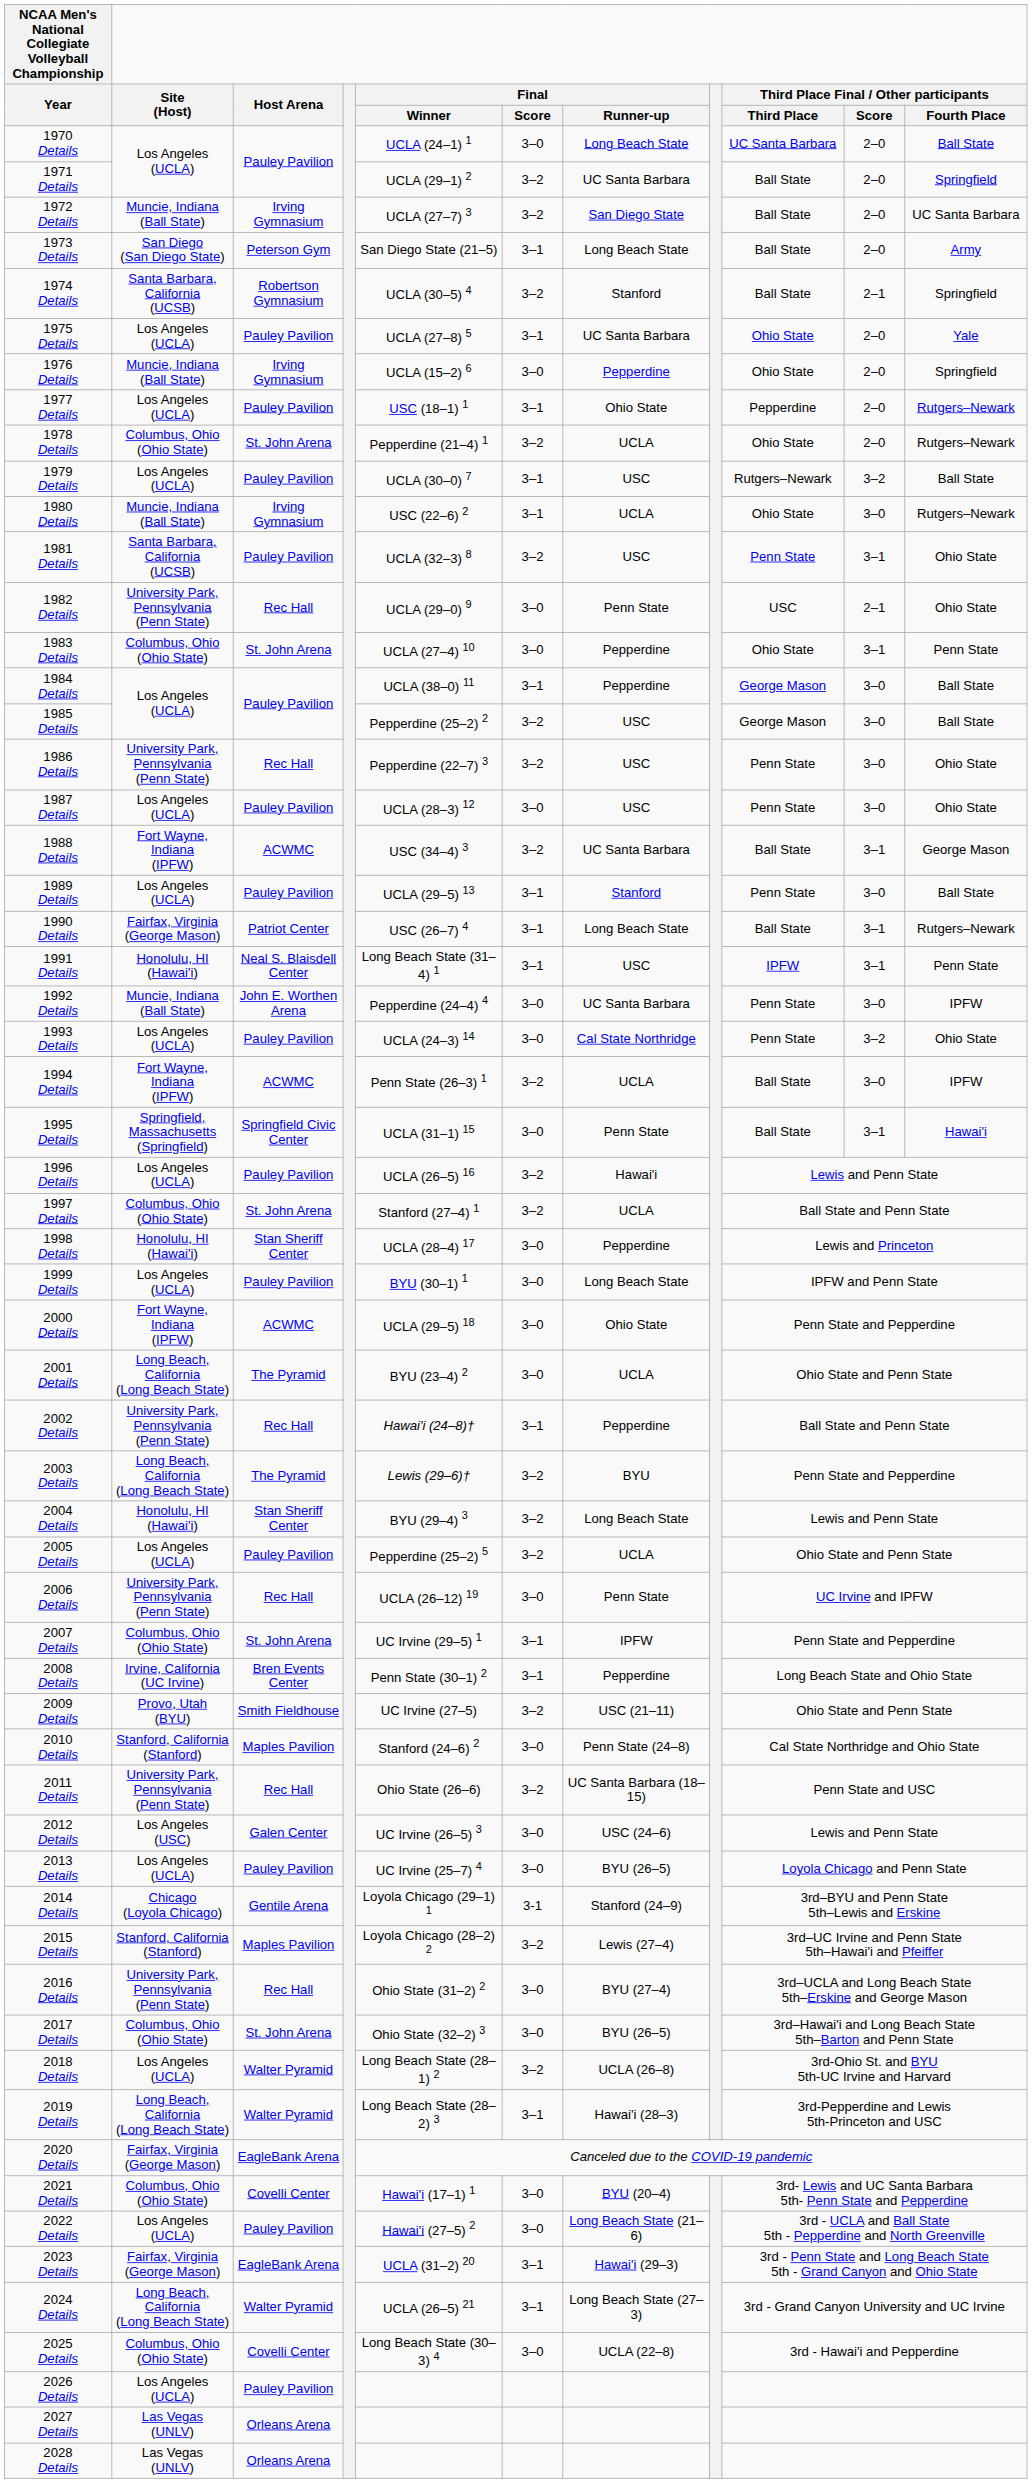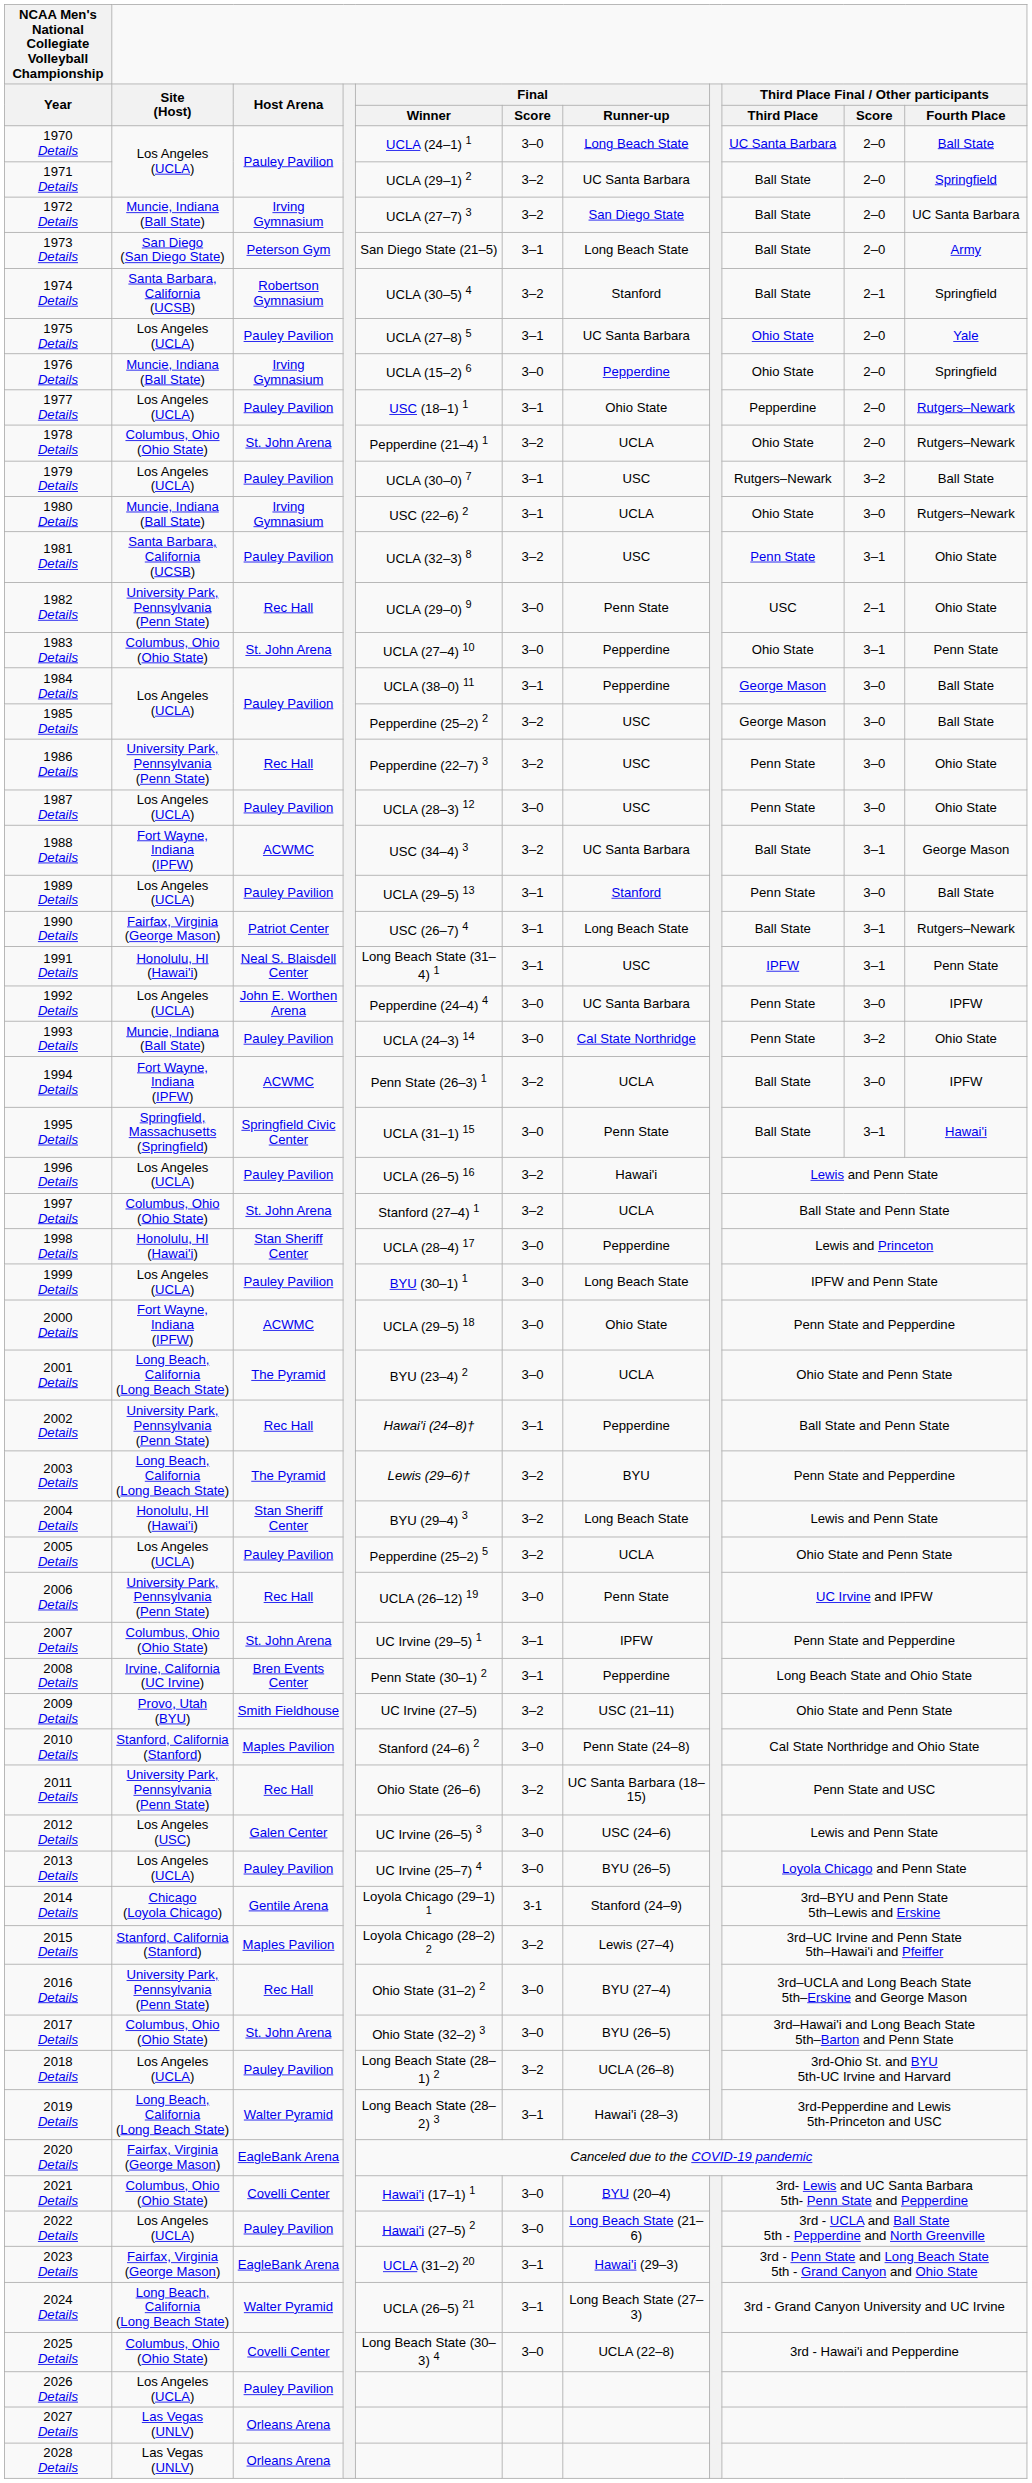1992 Details | Site (Host): Muncie, Indiana (Ball State) -> Los Angeles (UCLA)
1993 Details | Site (Host): Los Angeles (UCLA) -> Muncie, Indiana (Ball State)
2018 Details | Host Arena: Walter Pyramid -> Pauley Pavilion
